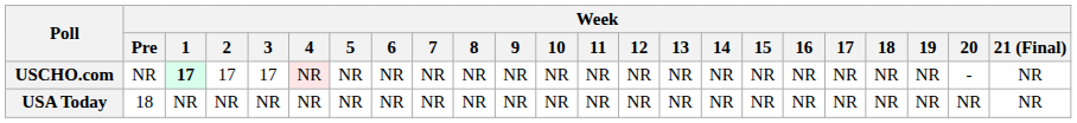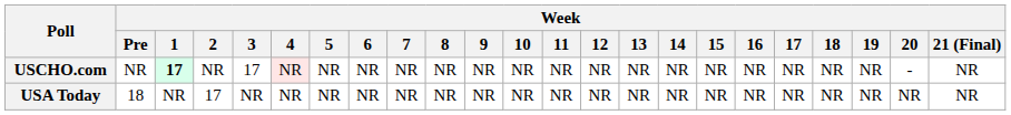USCHO.com | Week / 2: 17 -> NR
USA Today | Week / 2: NR -> 17
